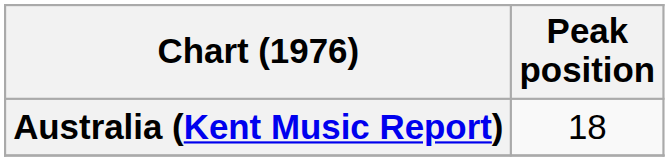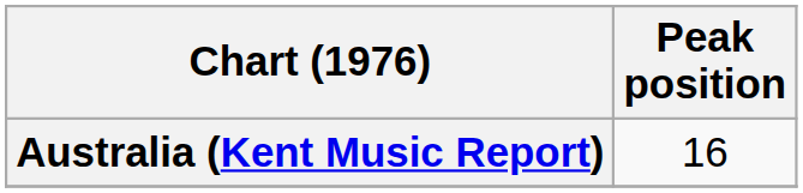Australia (Kent Music Report) | Peak position: 18 -> 16
